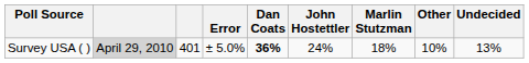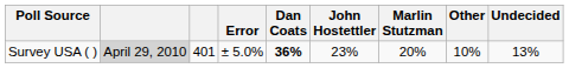Survey USA ( ) | John Hostettler: 24% -> 23%
Survey USA ( ) | Marlin Stutzman: 18% -> 20%
